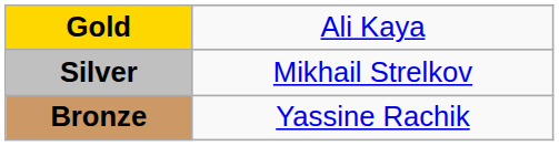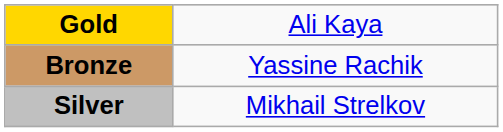rows swapped: Silver <-> Bronze
